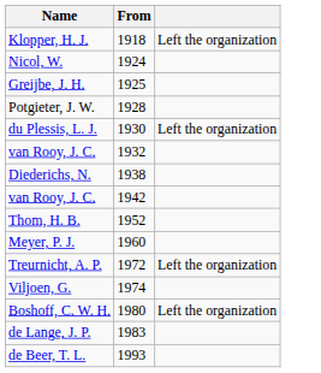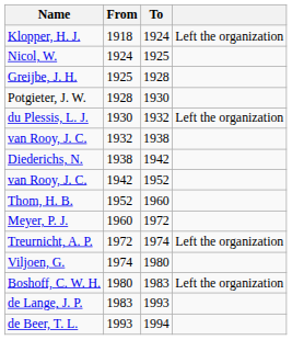+ column: To | 1924 | 1925 | 1928 | 1930 | 1932 | 1938 | 1942 | 1952 | 1960 | 1972 | 1974 | 1980 | 1983 | 1993 | 1994
